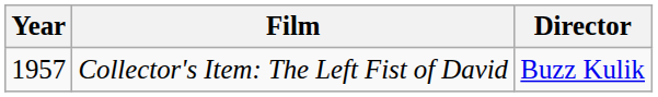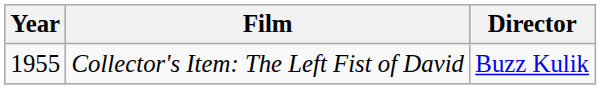Collector's Item: The Left Fist of David | Year: 1957 -> 1955
